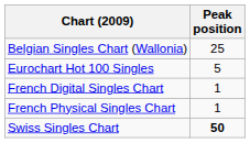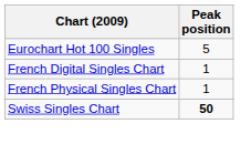- row: Belgian Singles Chart (Wallonia) | 25
